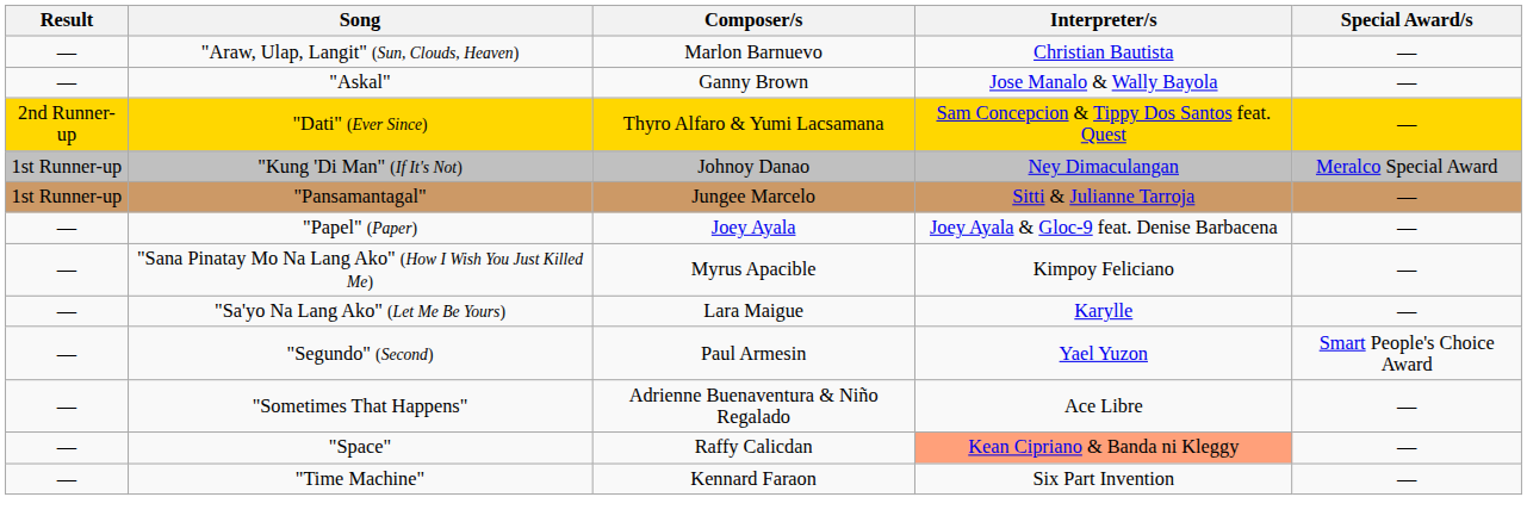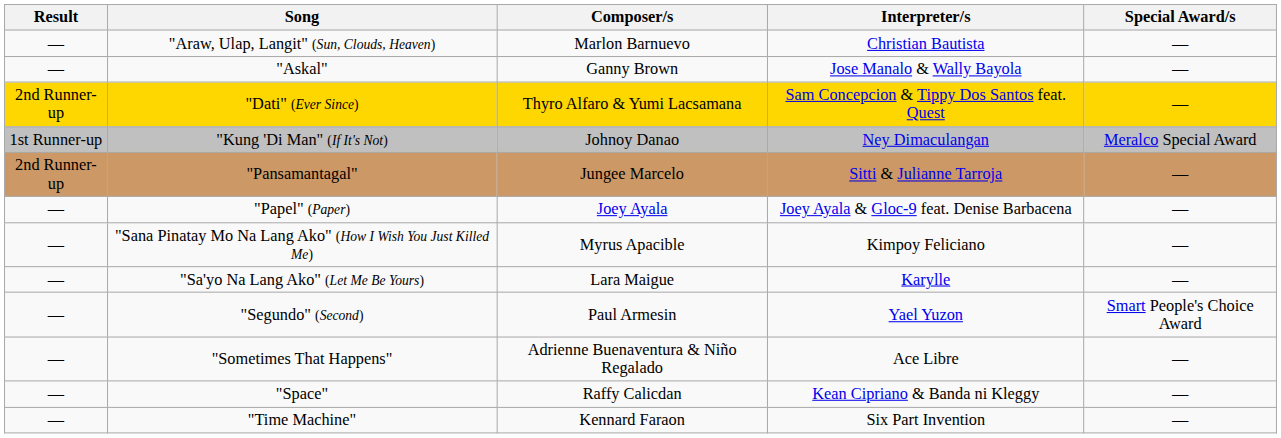"Pansamantagal" | Result: 1st Runner-up -> 2nd Runner-up
"Space" | Interpreter/s: lightsalmon background -> no background
